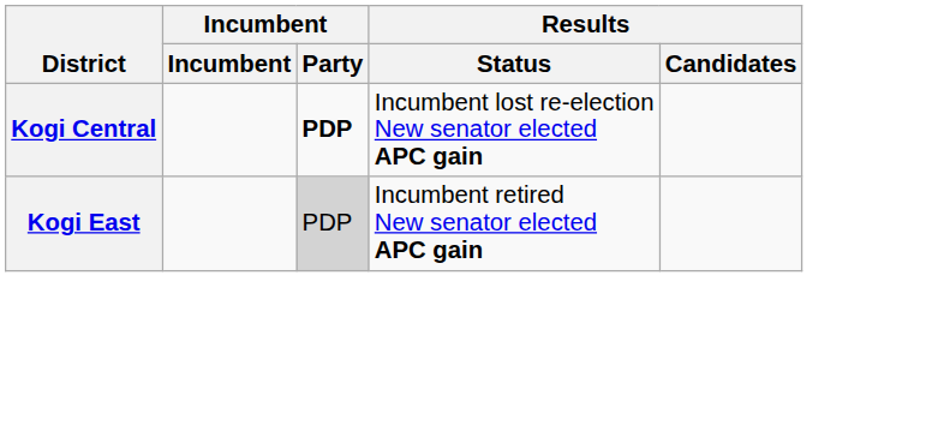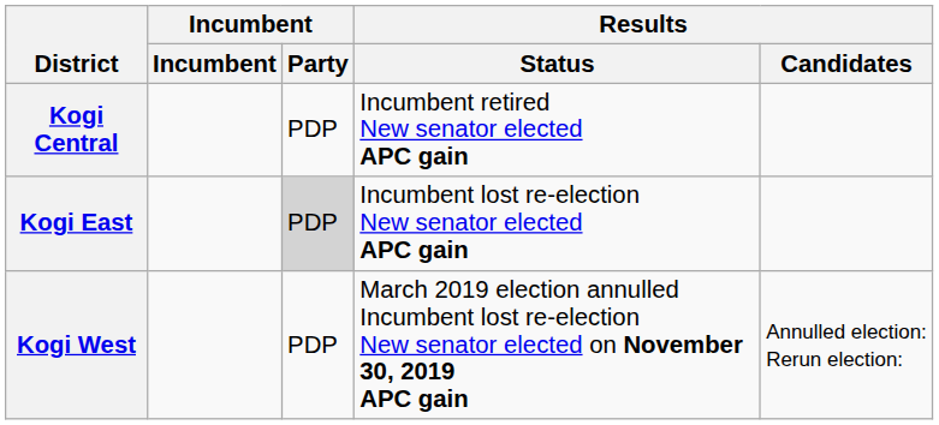Kogi Central | Incumbent / Party: bold -> normal
Kogi Central | Results / Status: Incumbent lost re-election New senator elected APC gain -> Incumbent retired New senator elected APC gain
Kogi East | Results / Status: Incumbent retired New senator elected APC gain -> Incumbent lost re-election New senator elected APC gain
+ row: Kogi West | PDP | March 2019 election annulled Incumbent lost re-election New senator elected on November 30, 2019 APC gain | Annulled election: Rerun election:
